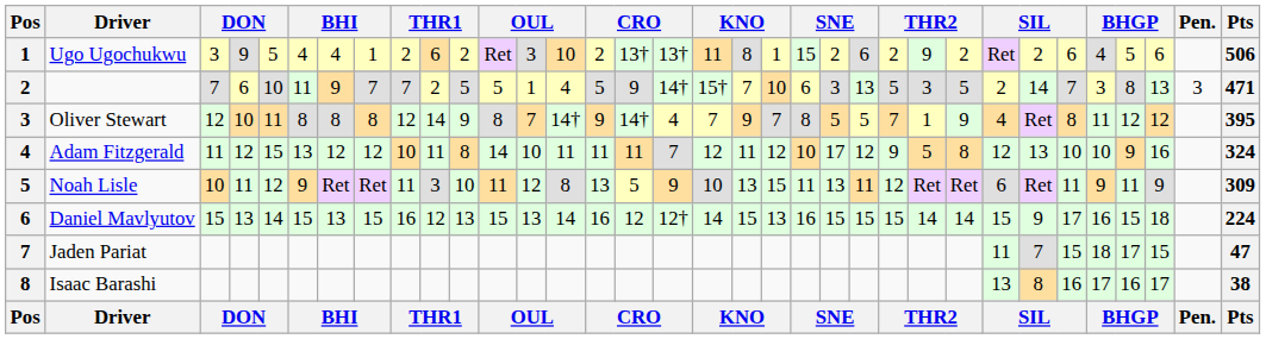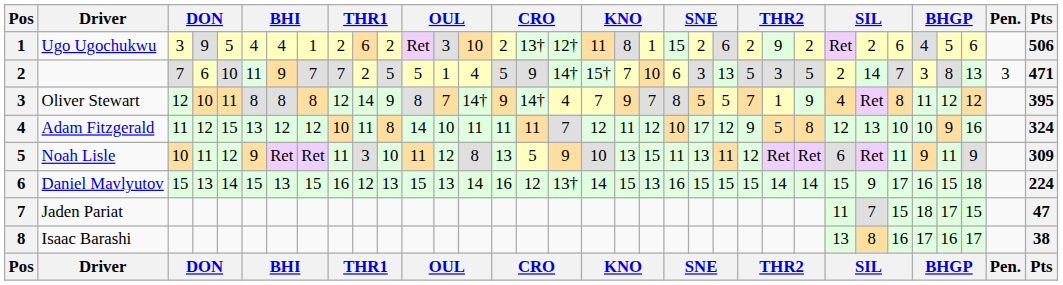Ugo Ugochukwu | column 17: 13† -> 12†
Daniel Mavlyutov | column 17: 12† -> 13†
